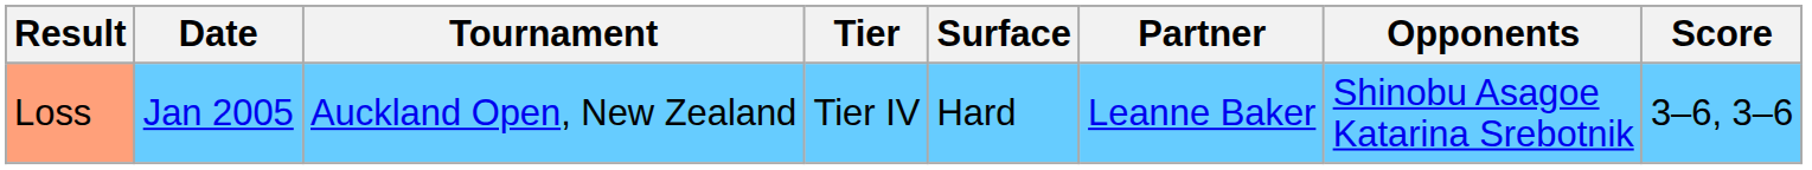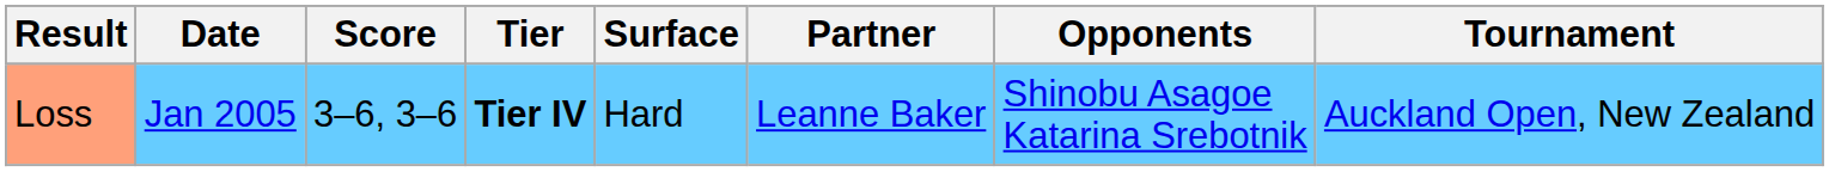columns swapped: Tournament <-> Score
Loss | Tier: normal -> bold
